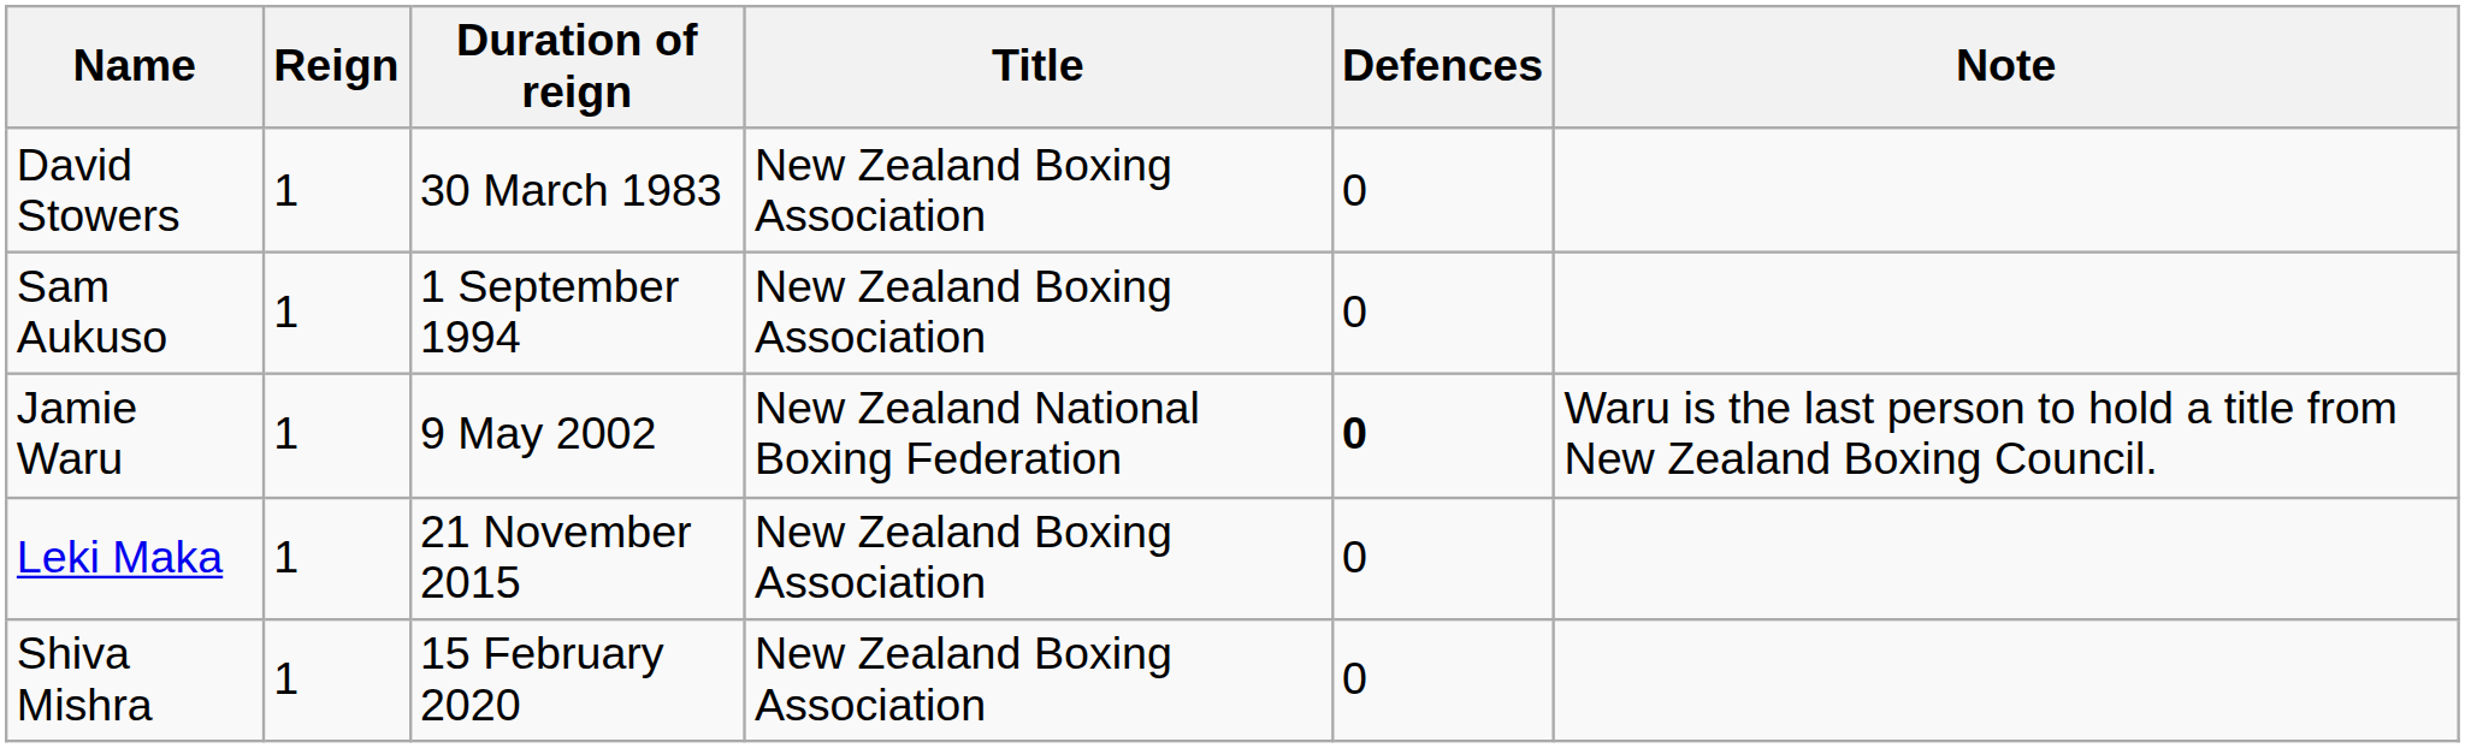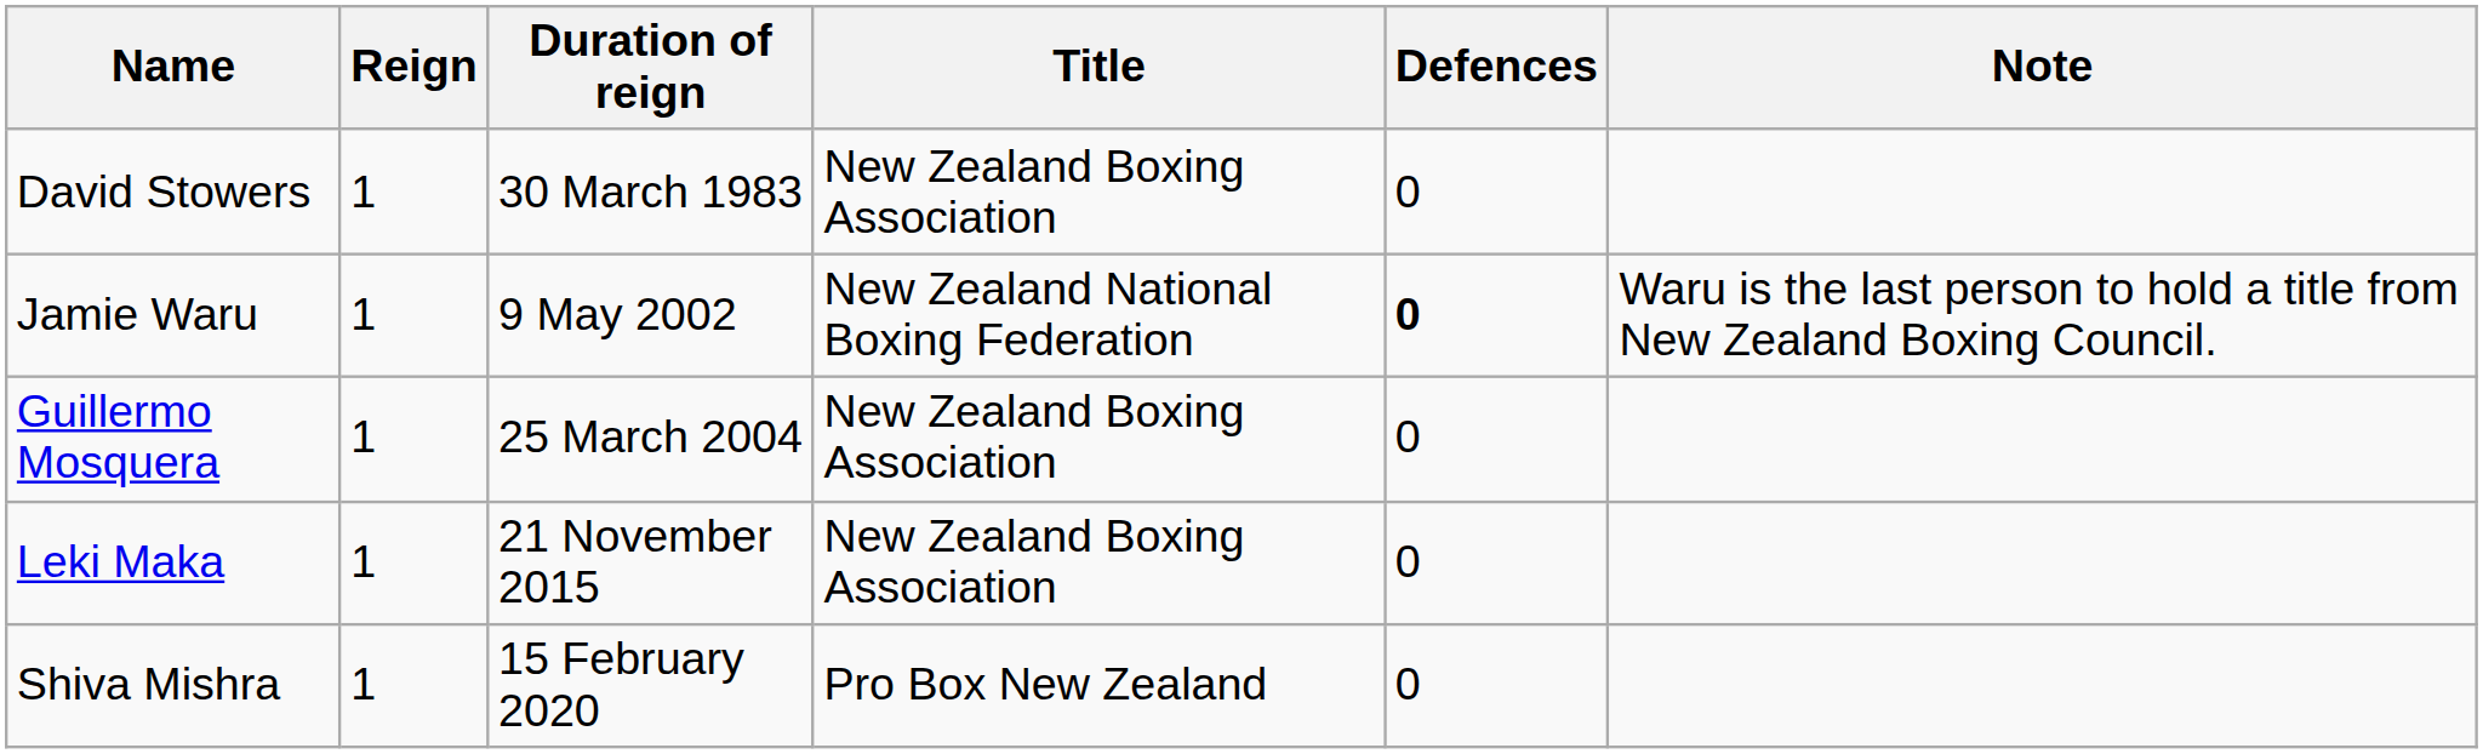- row: Sam Aukuso | 1 | 1 September 1994 | New Zealand Boxing Association | 0
+ row: Guillermo Mosquera | 1 | 25 March 2004 | New Zealand Boxing Association | 0
Shiva Mishra | Title: New Zealand Boxing Association -> Pro Box New Zealand
